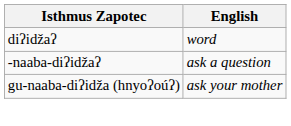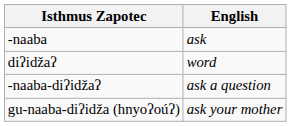+ row: -naaba | ask
